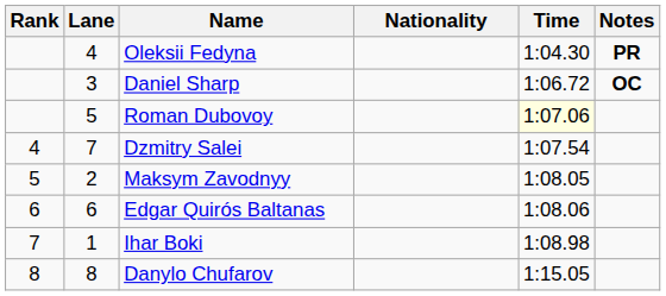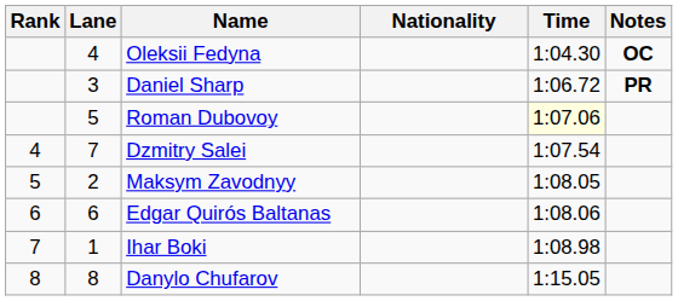Oleksii Fedyna | Notes: PR -> OC
Daniel Sharp | Notes: OC -> PR
